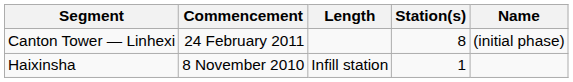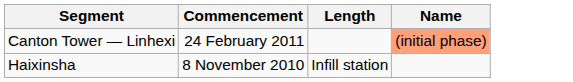- column: Station(s) | 8 | 1
Canton Tower — Linhexi | Name: no background -> lightsalmon background
